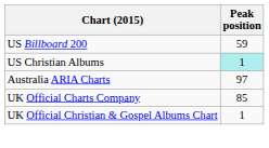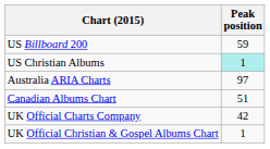+ row: Canadian Albums Chart | 51
UK Official Charts Company | Peak position: 85 -> 42
